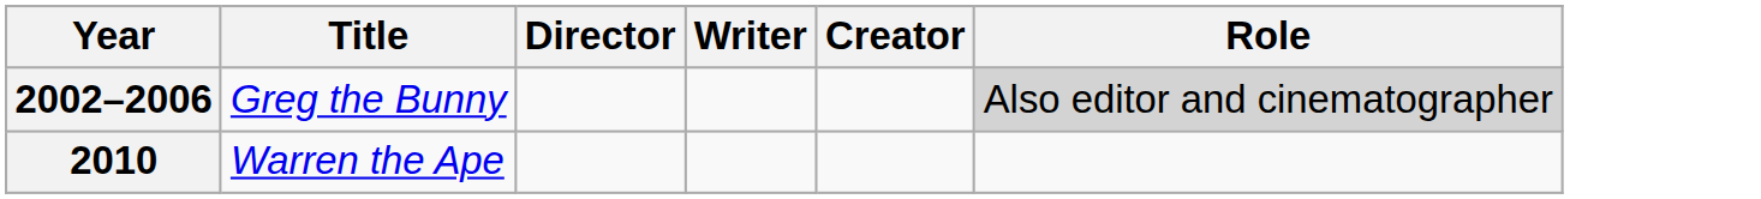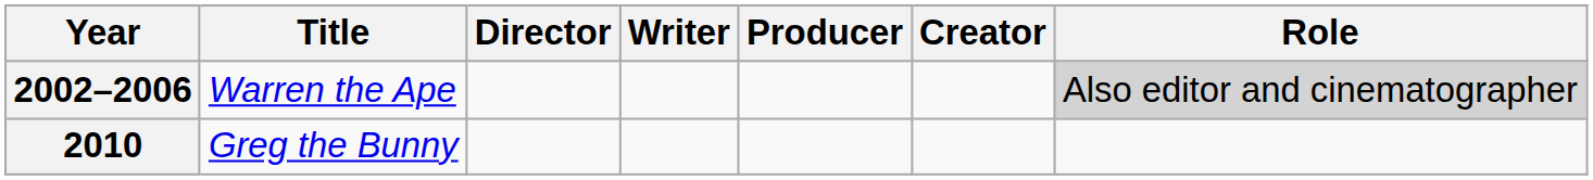+ column: Producer
2002–2006 | Title: Greg the Bunny -> Warren the Ape
2010 | Title: Warren the Ape -> Greg the Bunny
